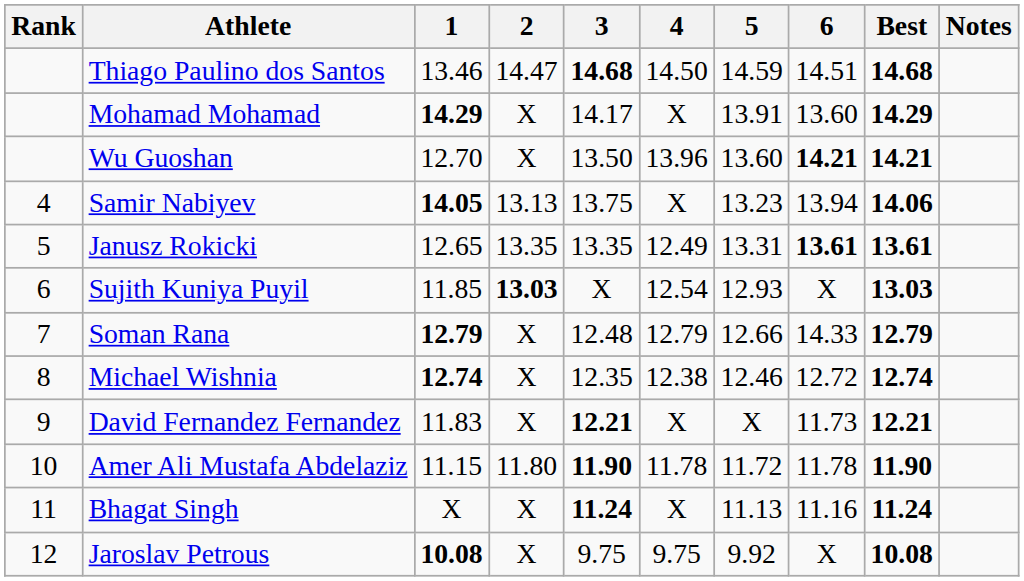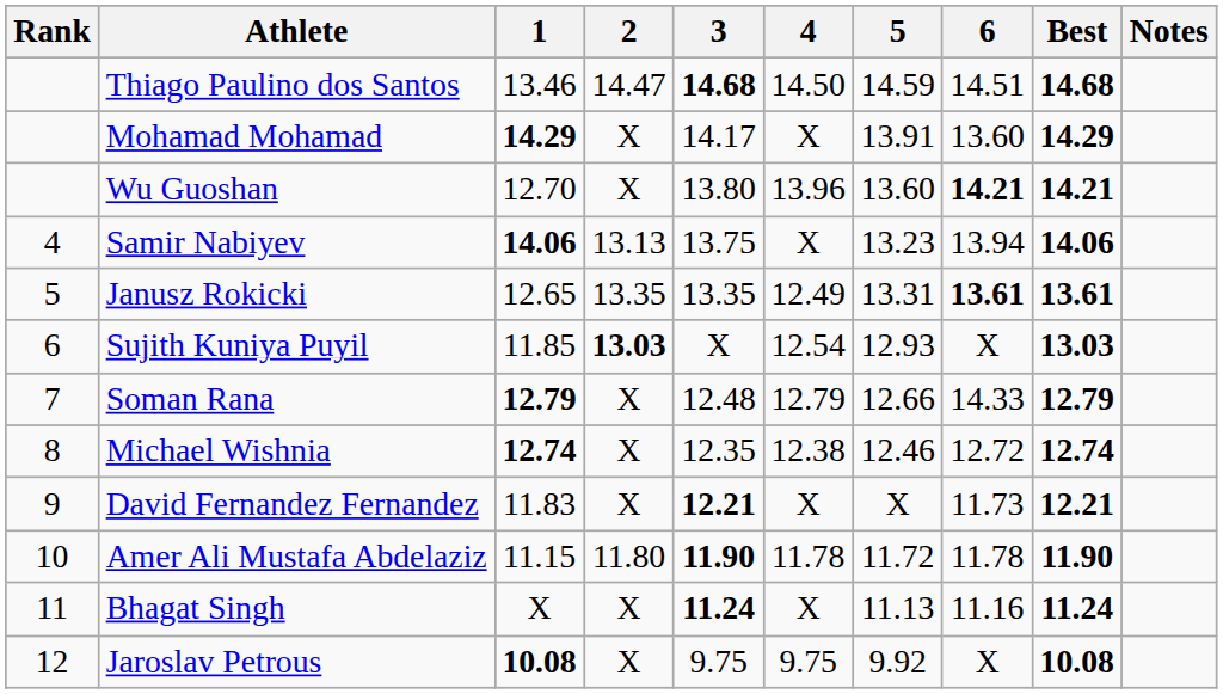Wu Guoshan | 3: 13.50 -> 13.80
Samir Nabiyev | 1: 14.05 -> 14.06
